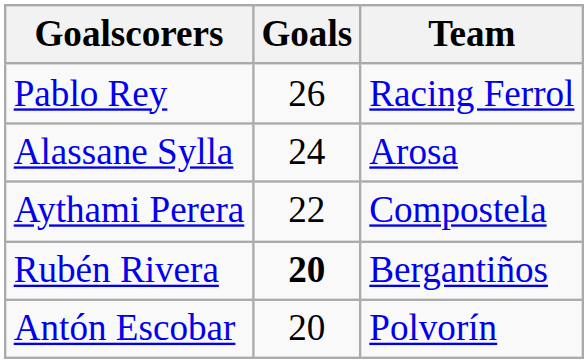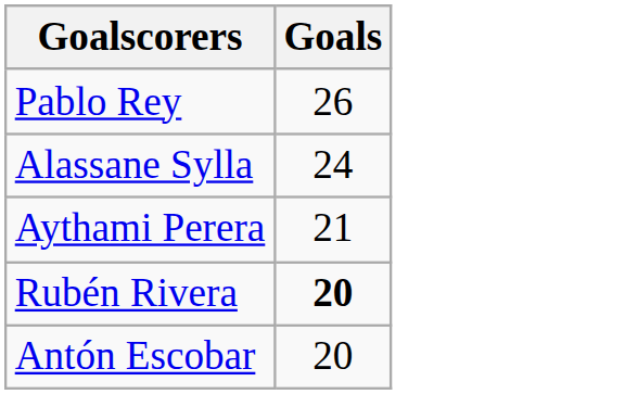- column: Team | Racing Ferrol | Arosa | Compostela | Bergantiños | Polvorín
Aythami Perera | Goals: 22 -> 21
